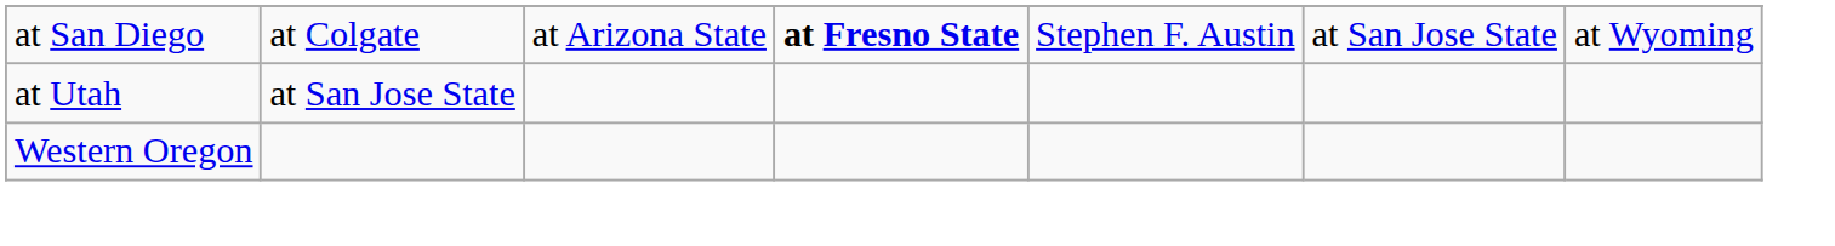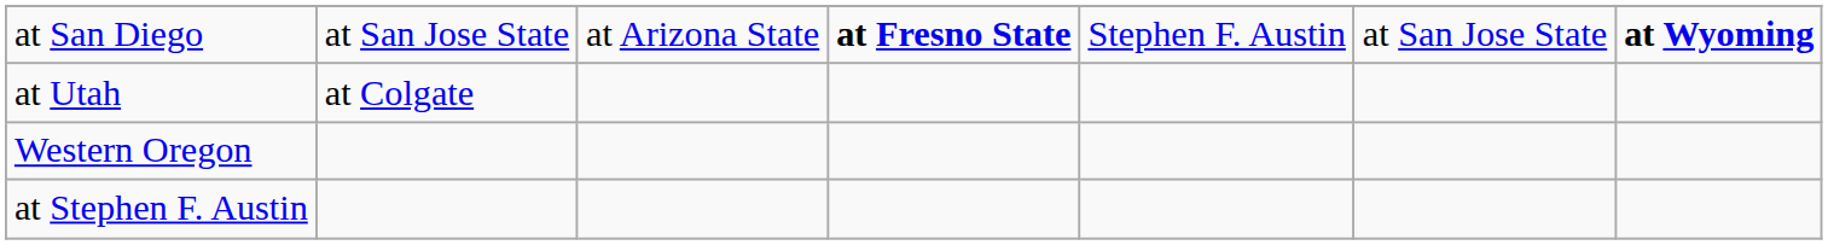at San Diego | column 2: at Colgate -> at San Jose State
at San Diego | column 7: normal -> bold
at Utah | column 2: at San Jose State -> at Colgate
+ row: at Stephen F. Austin
